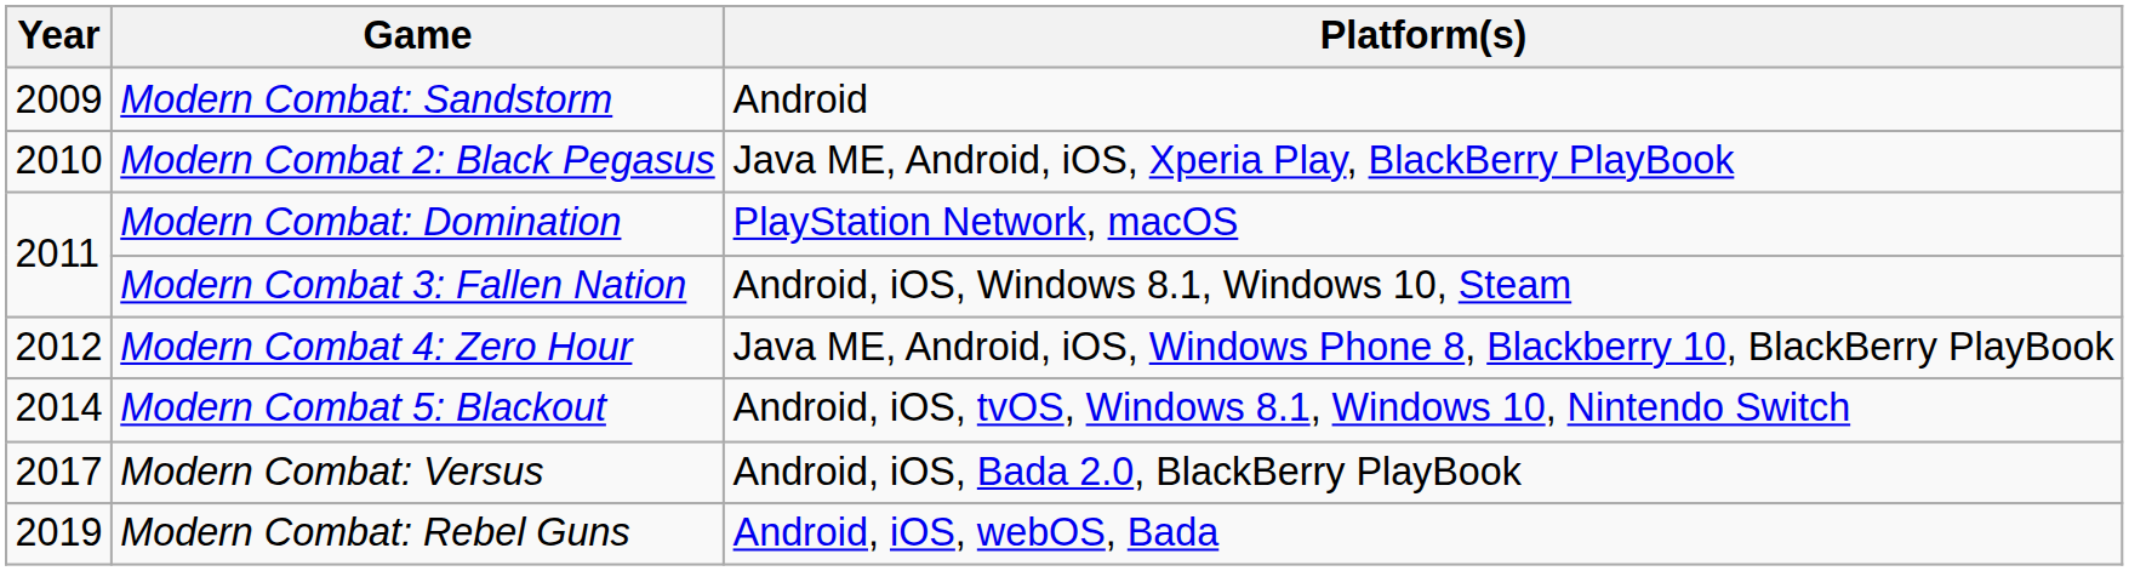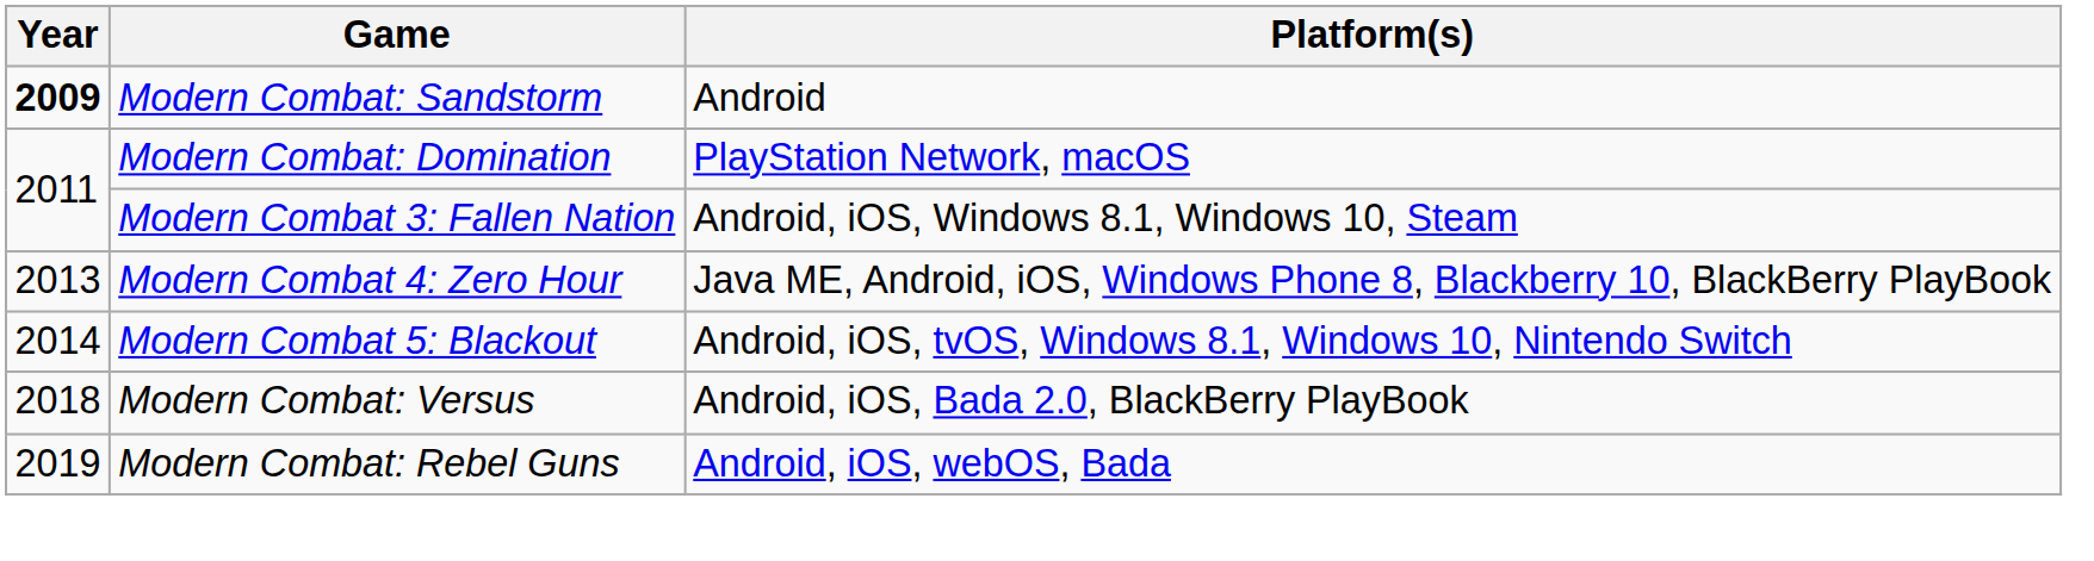Modern Combat: Sandstorm | Year: normal -> bold
- row: 2010 | Modern Combat 2: Black Pegasus | Java ME, Android, iOS, Xperia Play, BlackBerry PlayBook
Modern Combat 4: Zero Hour | Year: 2012 -> 2013
Modern Combat: Versus | Year: 2017 -> 2018
